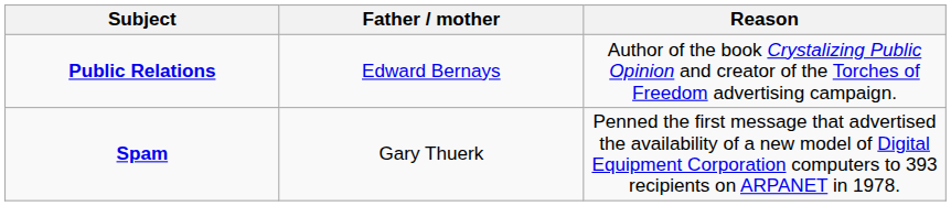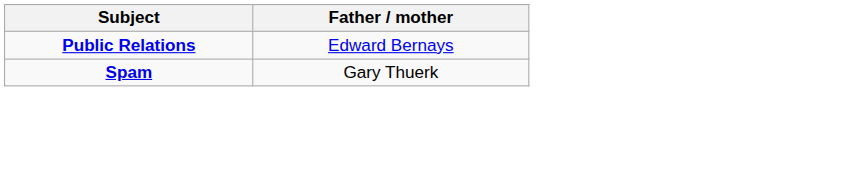- column: Reason | Author of the book Crystalizing Public Opinion and creator of the Torches of Freedom advertising campaign. | Penned the first message that advertised the availability of a new model of Digital Equipment Corporation computers to 393 recipients on ARPANET in 1978.
